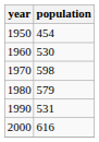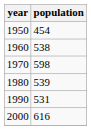1960 | population: 530 -> 538
1980 | population: 579 -> 539
